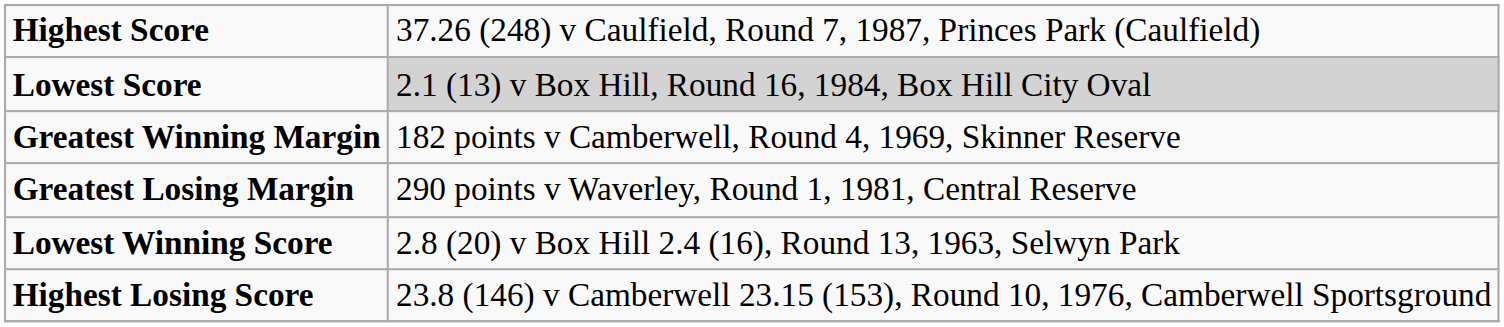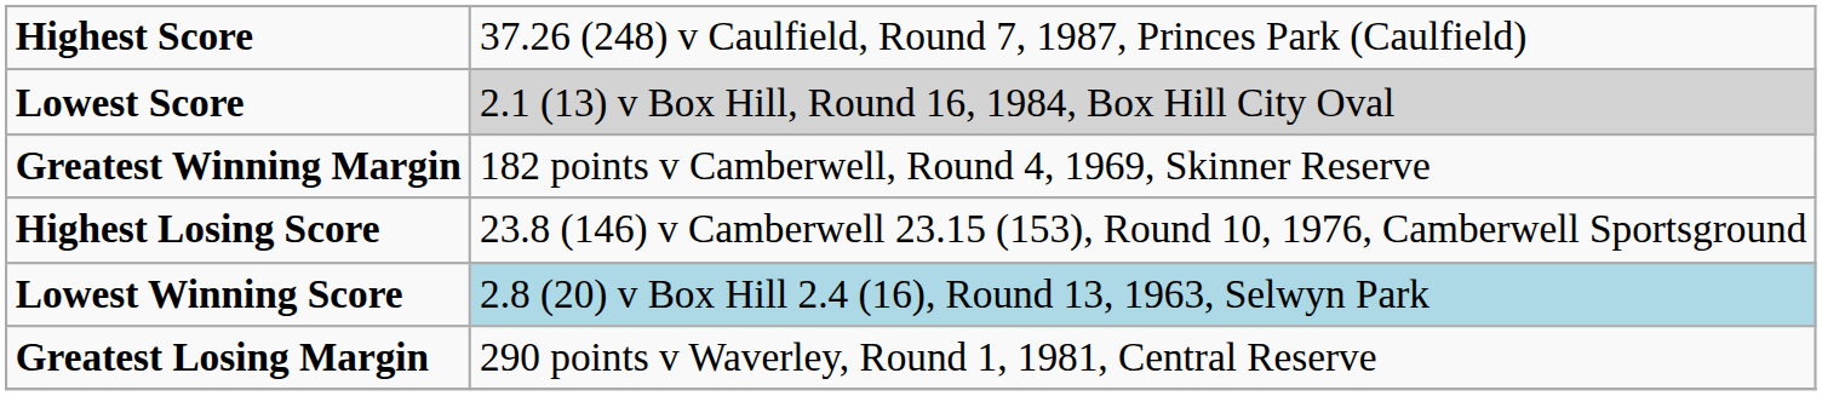rows swapped: Greatest Losing Margin <-> Highest Losing Score
Lowest Winning Score | column 2: no background -> lightblue background
